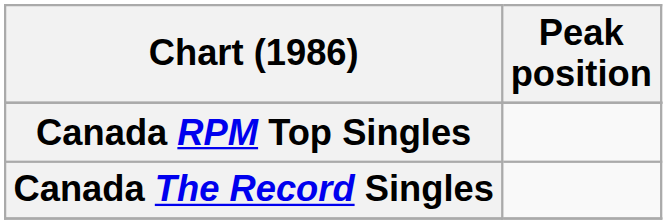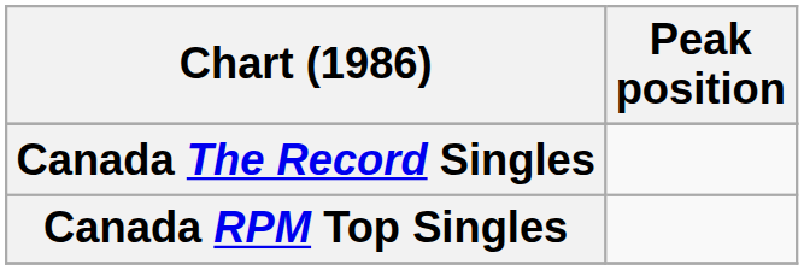rows swapped: Canada The Record Singles <-> Canada RPM Top Singles
